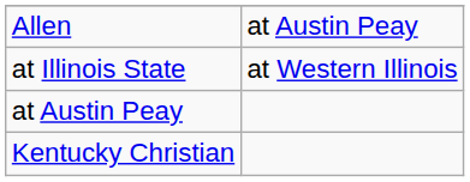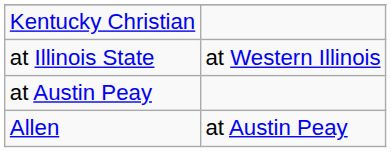rows swapped: Allen <-> Kentucky Christian
